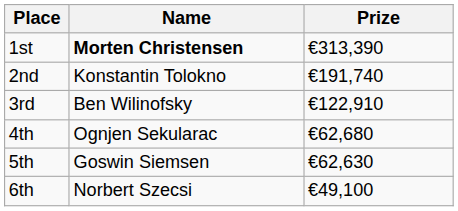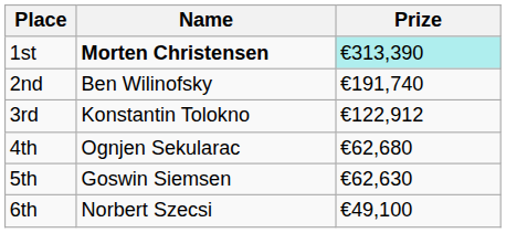1st | Prize: no background -> paleturquoise background
2nd | Name: Konstantin Tolokno -> Ben Wilinofsky
3rd | Name: Ben Wilinofsky -> Konstantin Tolokno
3rd | Prize: €122,910 -> €122,912
